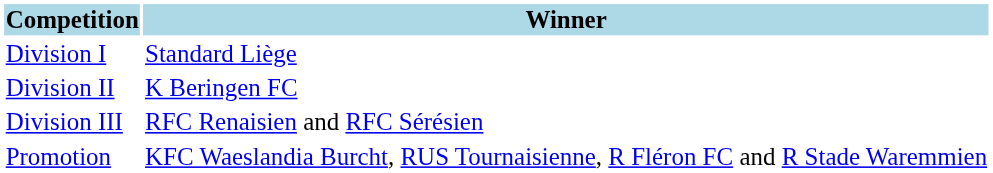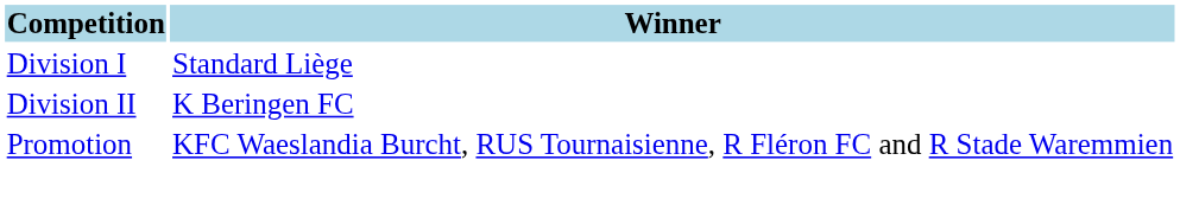- row: Division III | RFC Renaisien and RFC Sérésien
